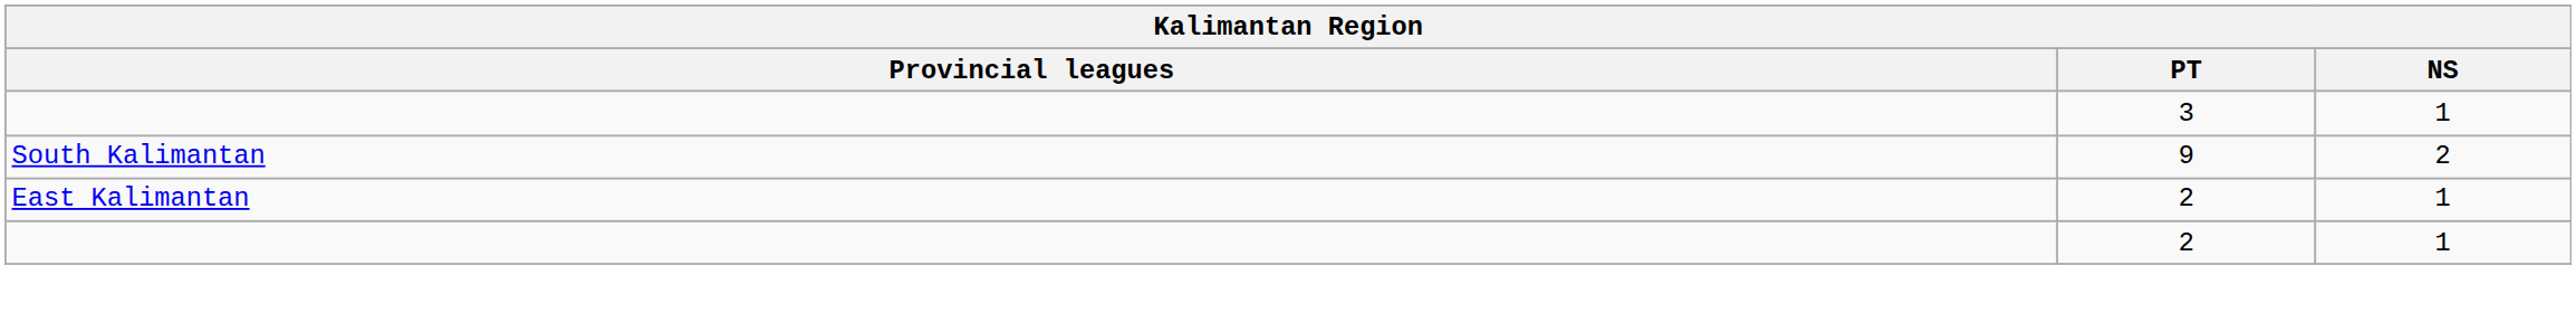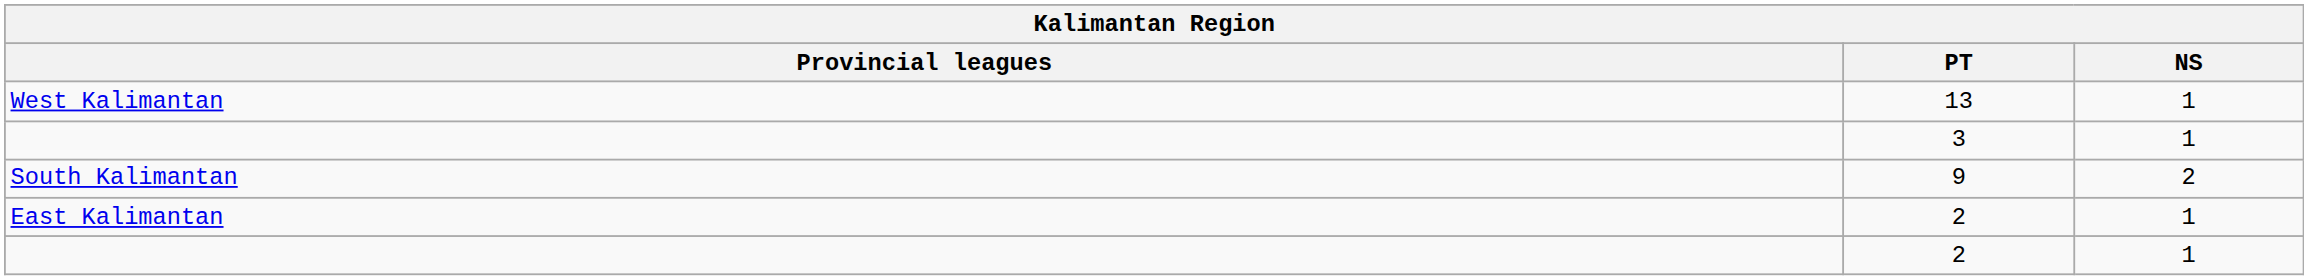+ row: West Kalimantan | 13 | 1
